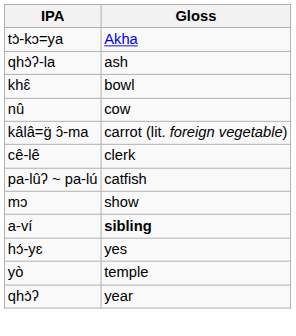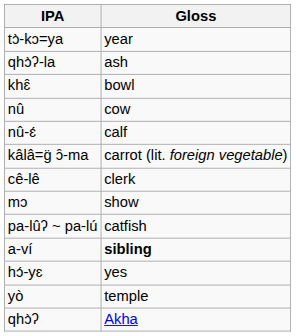tɔ̀-kɔ=ya | Gloss: Akha -> year
+ row: nû-ɛ́ | calf
rows swapped: pa-lûʔ ~ pa-lú <-> mɔ
qhɔ̀ʔ | Gloss: year -> Akha
